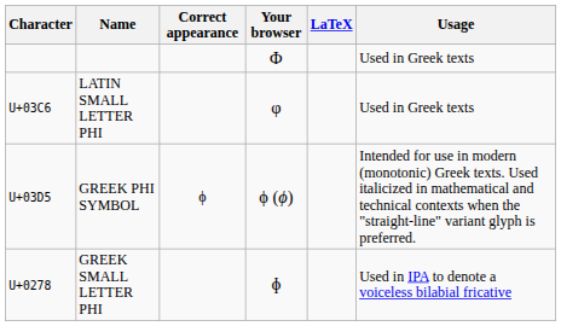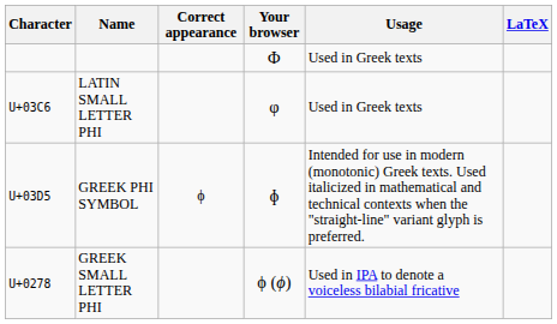columns swapped: LaTeX <-> Usage
U+03D5 | Your browser: ϕ (ϕ) -> ɸ
U+0278 | Your browser: ɸ -> ϕ (ϕ)
